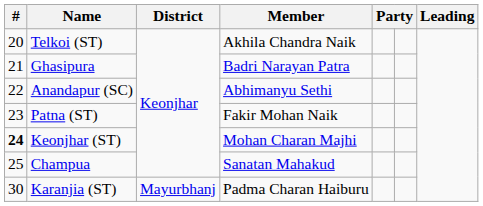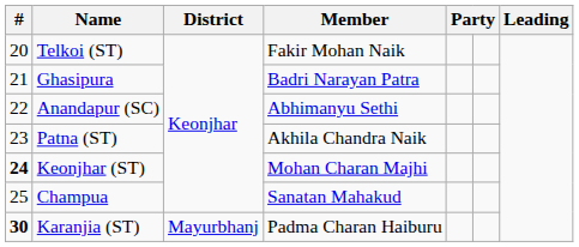Telkoi (ST) | Member: Akhila Chandra Naik -> Fakir Mohan Naik
Patna (ST) | Member: Fakir Mohan Naik -> Akhila Chandra Naik
Karanjia (ST) | #: normal -> bold
